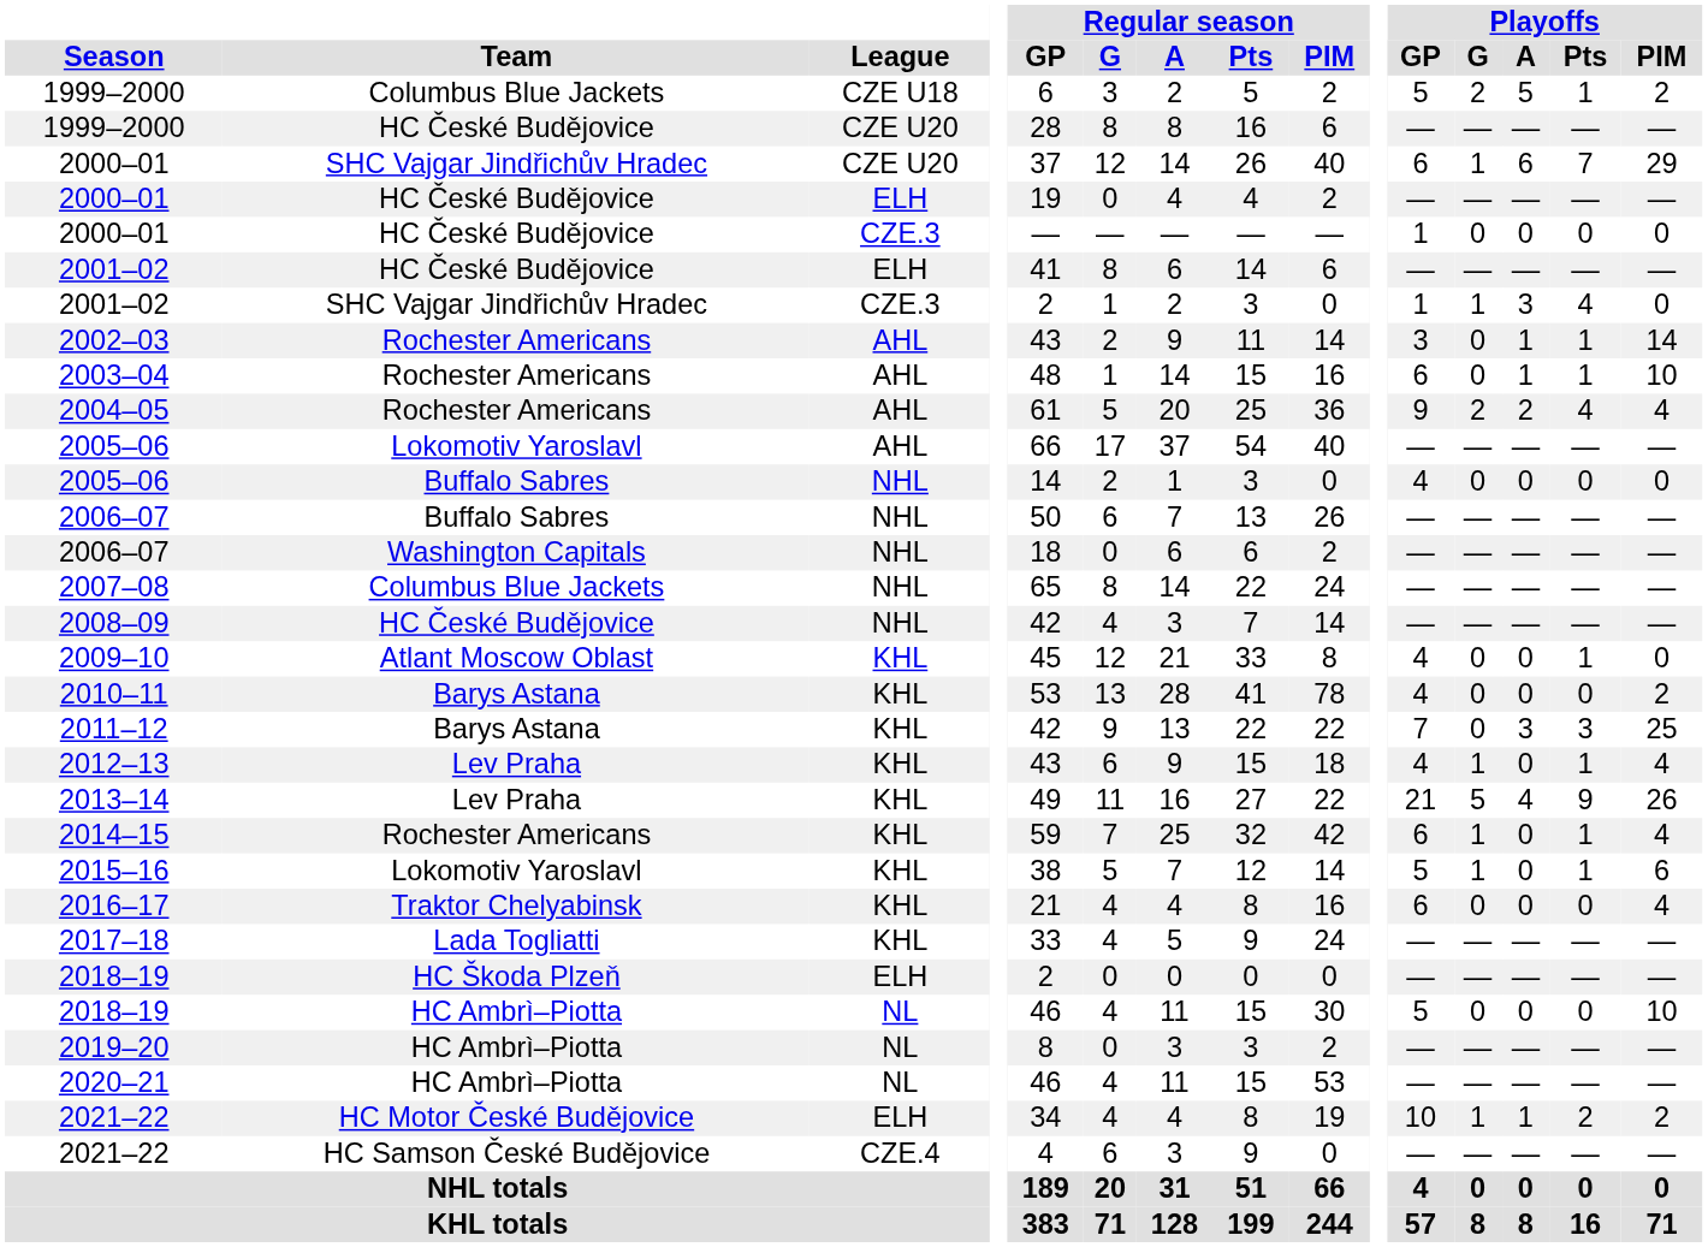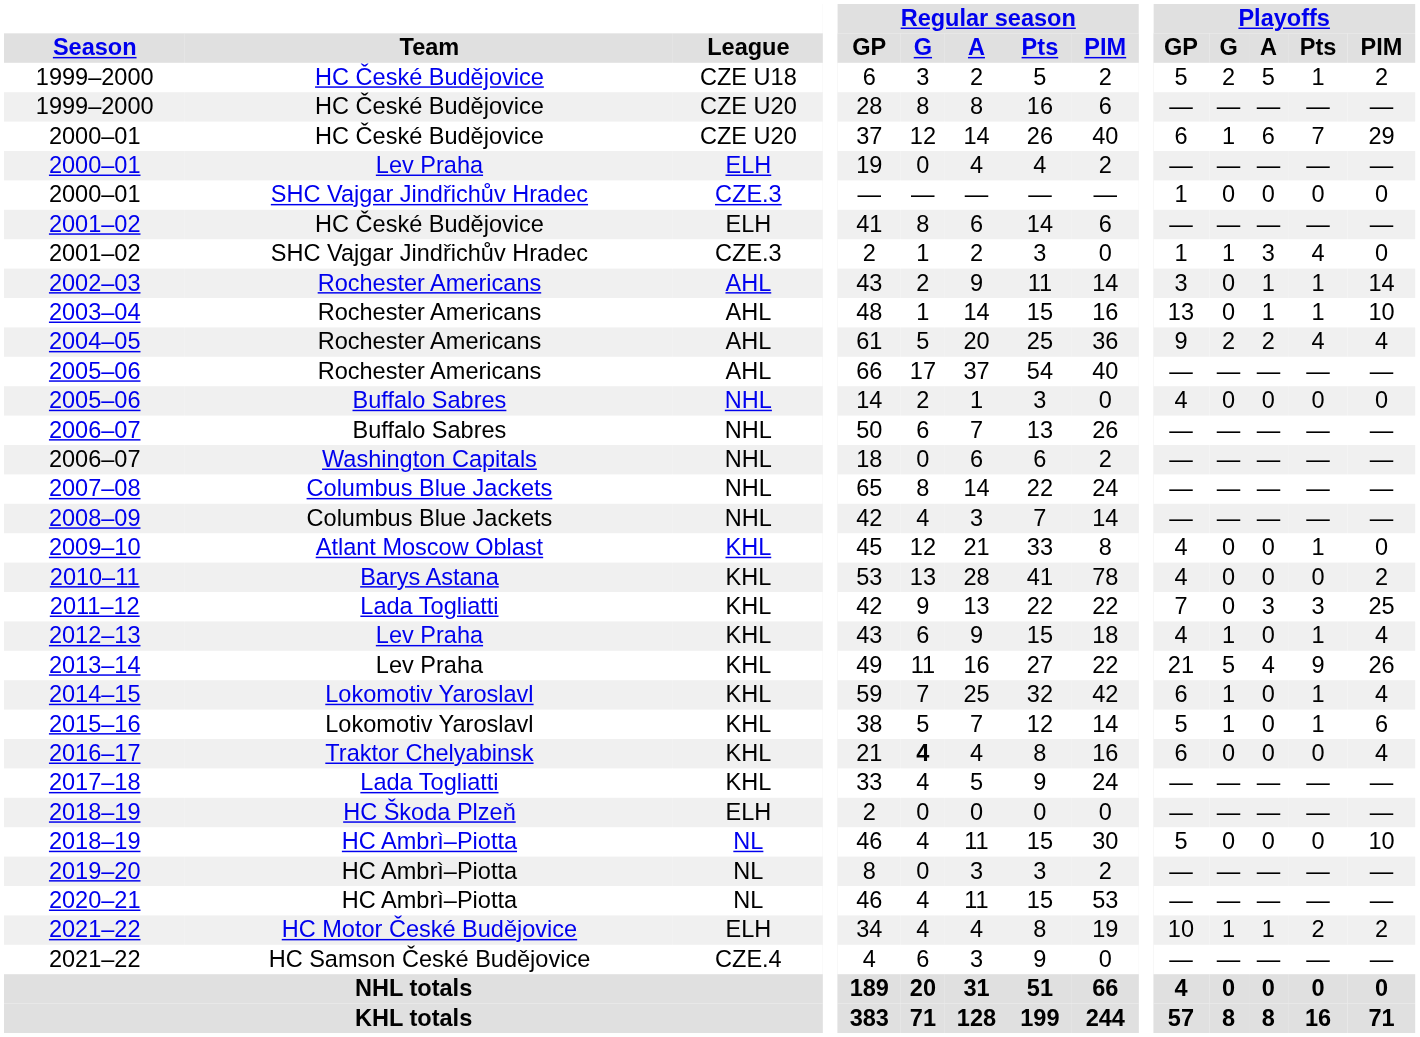1999–2000 / CZE U18 | Team: Columbus Blue Jackets -> HC České Budějovice
2000–01 / CZE U20 | Team: SHC Vajgar Jindřichův Hradec -> HC České Budějovice
2000–01 / ELH | Team: HC České Budějovice -> Lev Praha
2000–01 / CZE.3 | Team: HC České Budějovice -> SHC Vajgar Jindřichův Hradec
2003–04 | Playoffs / GP: 6 -> 13
2005–06 / AHL | Team: Lokomotiv Yaroslavl -> Rochester Americans
2008–09 | Team: HC České Budějovice -> Columbus Blue Jackets
2011–12 | Team: Barys Astana -> Lada Togliatti
2014–15 | Team: Rochester Americans -> Lokomotiv Yaroslavl
2016–17 | Regular season / G: normal -> bold
